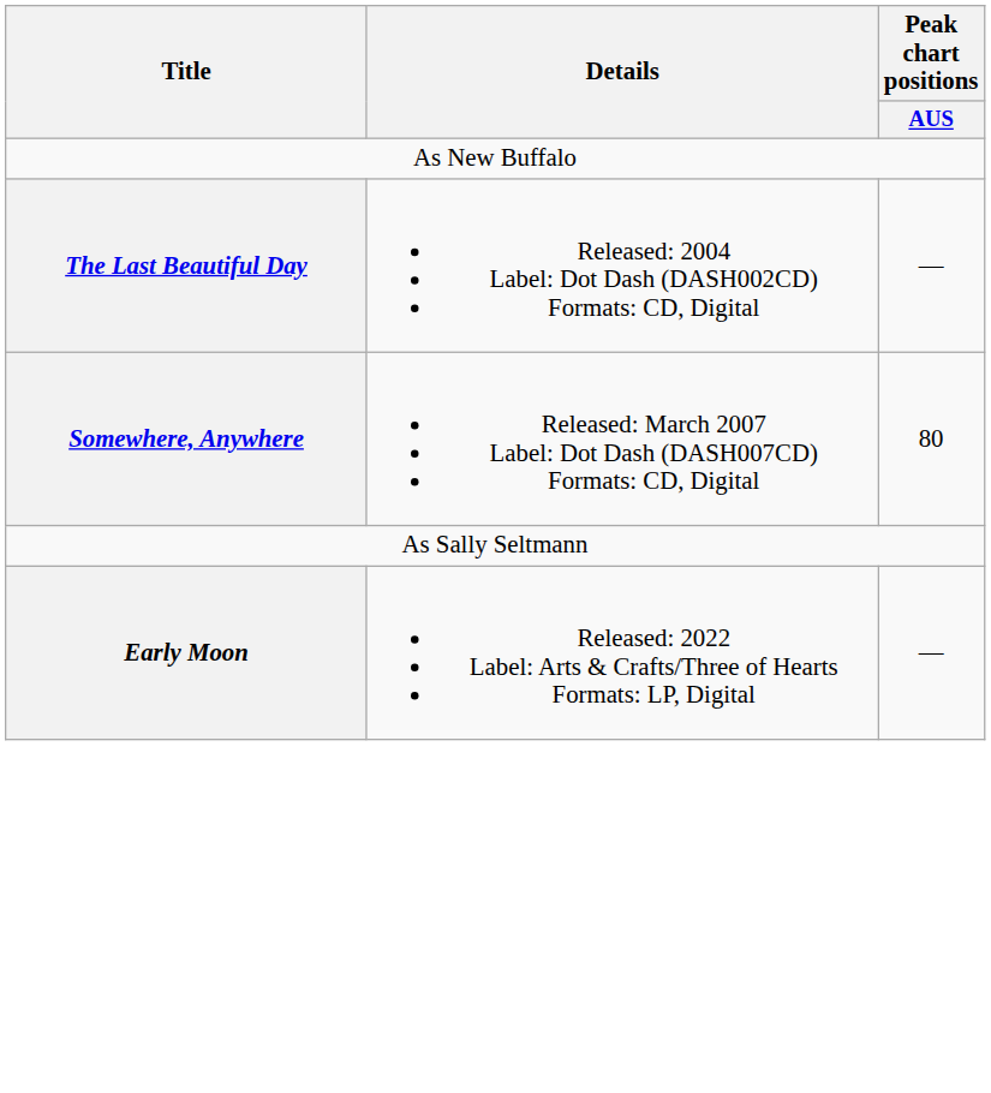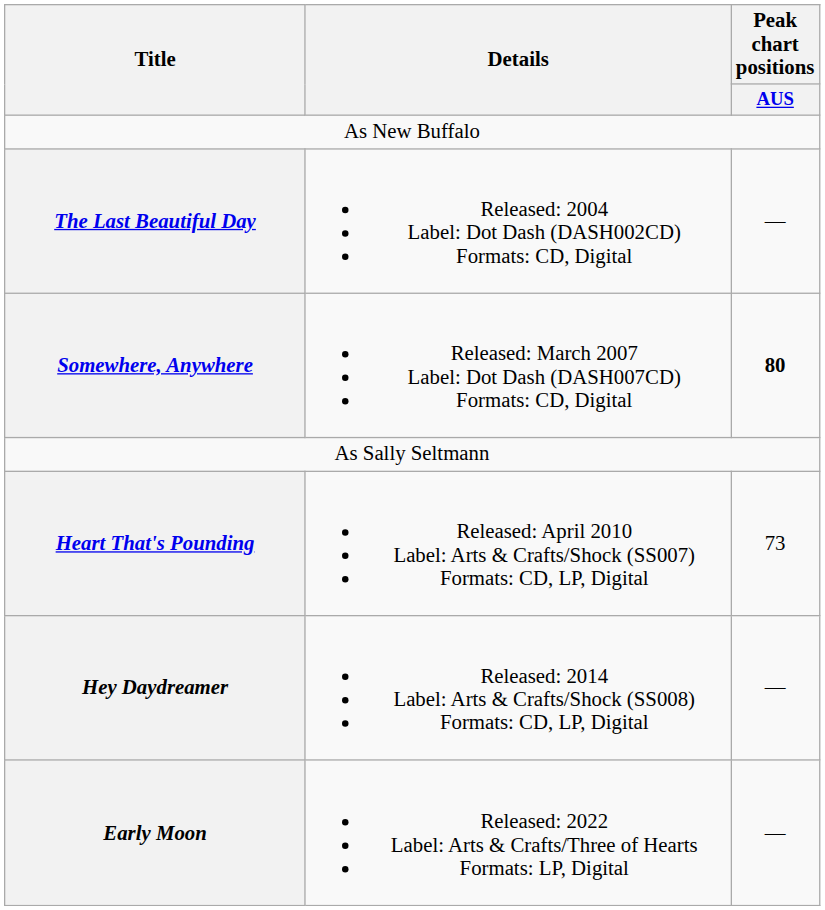Somewhere, Anywhere | Peak chart positions / AUS: normal -> bold
+ row: Heart That's Pounding | Released: April 2010 Label: Arts & Crafts/Shock (SS007) Formats: CD, LP, Digital | 73
+ row: Hey Daydreamer | Released: 2014 Label: Arts & Crafts/Shock (SS008) Formats: CD, LP, Digital | —
